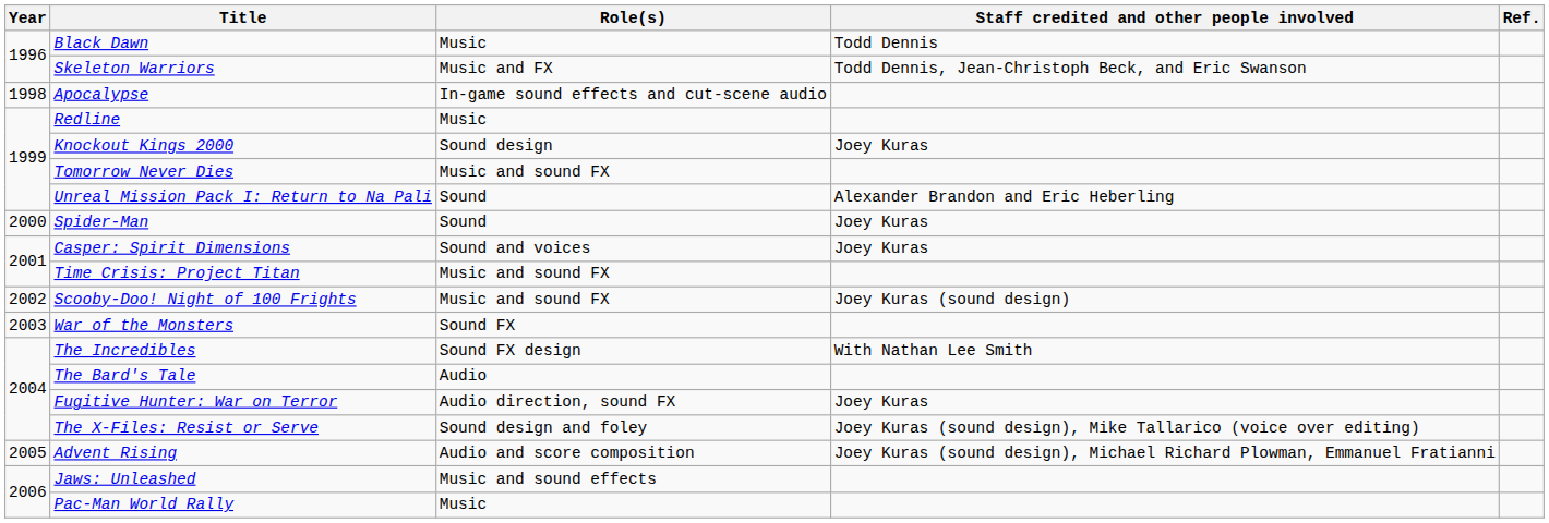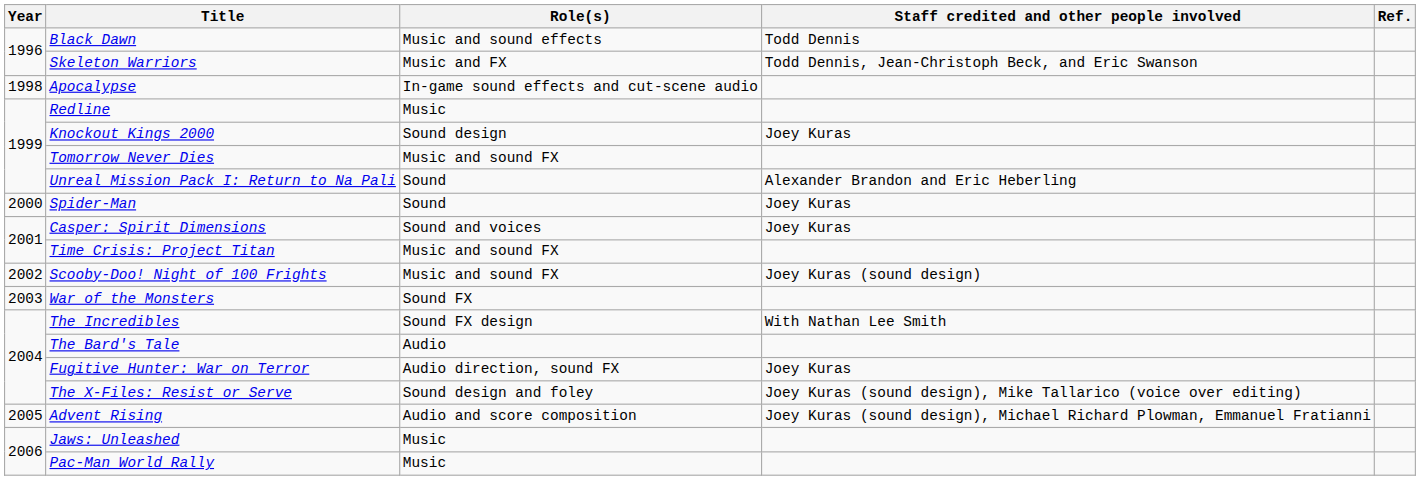Black Dawn | Role(s): Music -> Music and sound effects
Jaws: Unleashed | Role(s): Music and sound effects -> Music
